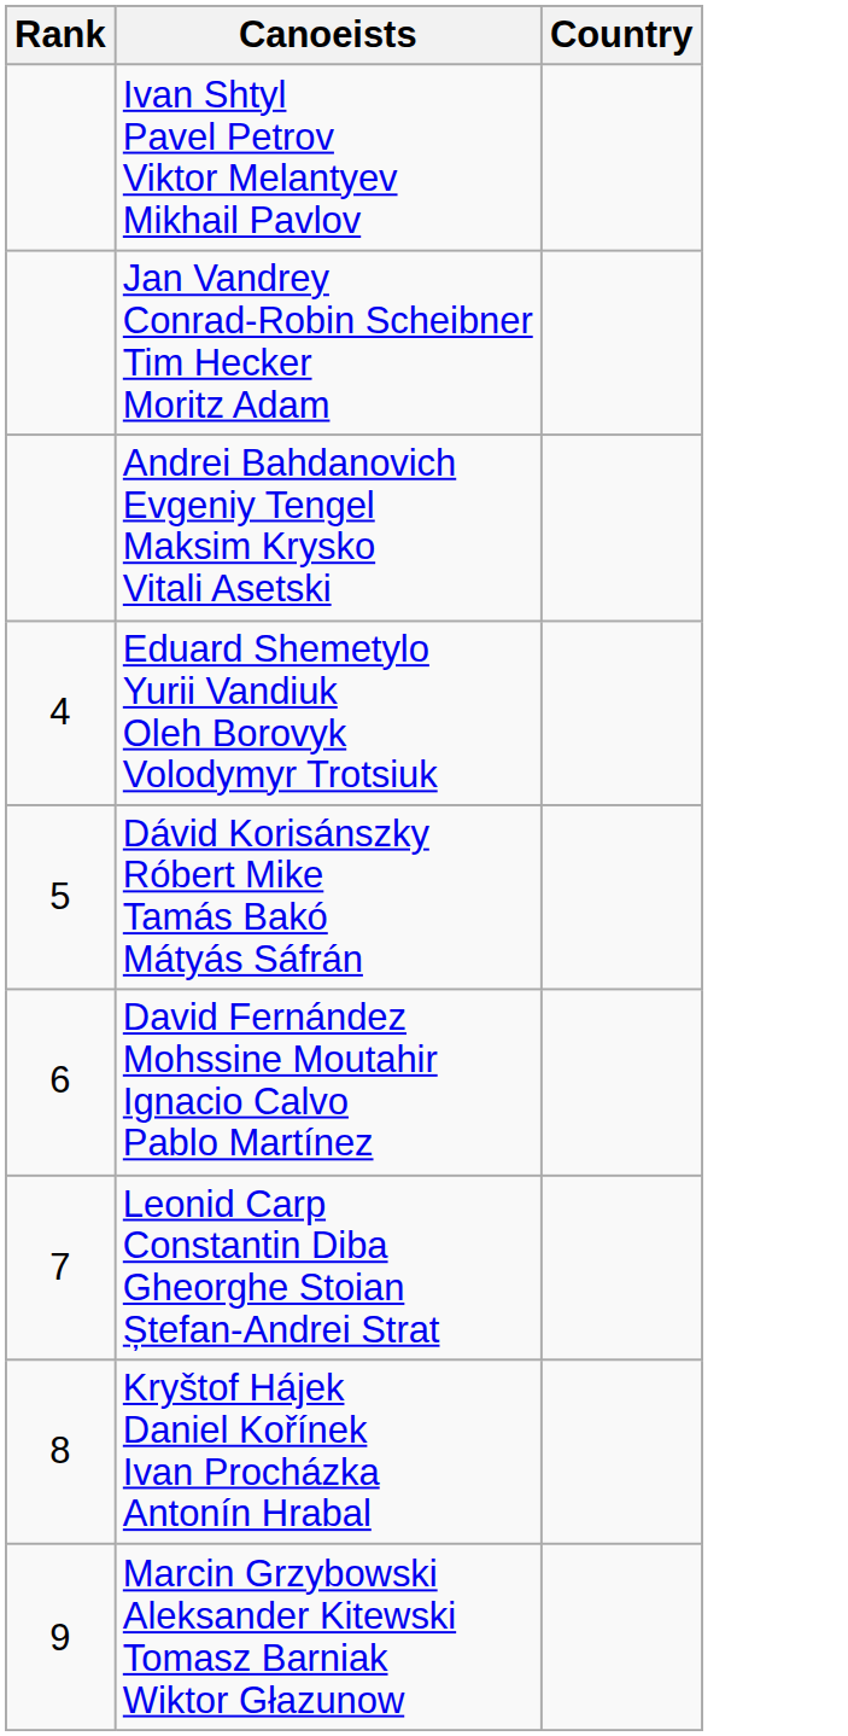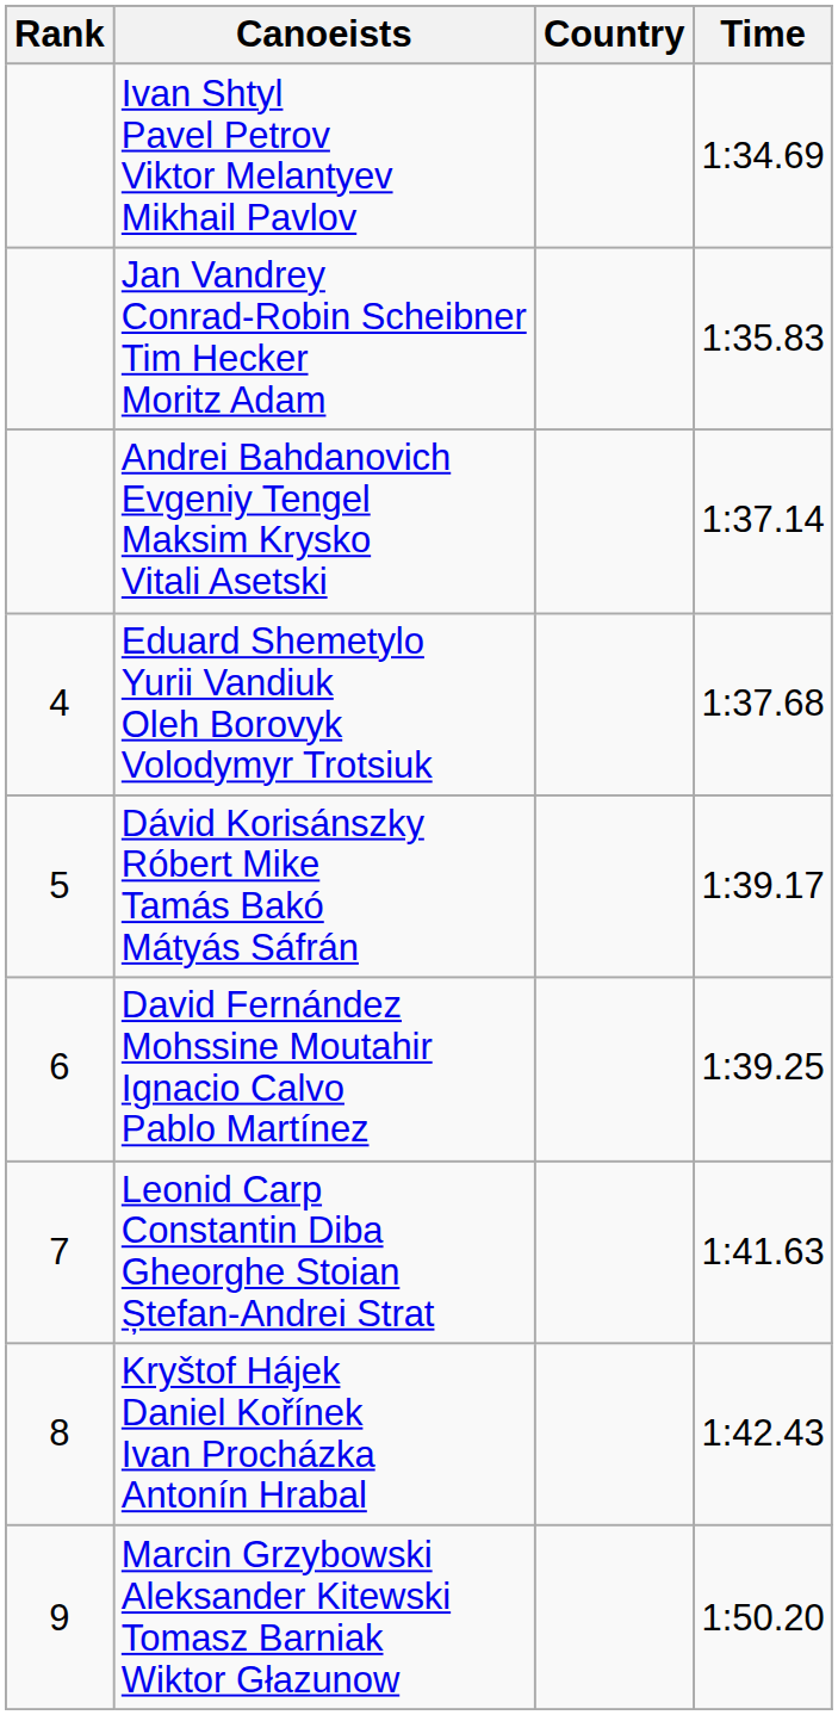+ column: Time | 1:34.69 | 1:35.83 | 1:37.14 | 1:37.68 | 1:39.17 | 1:39.25 | 1:41.63 | 1:42.43 | 1:50.20
